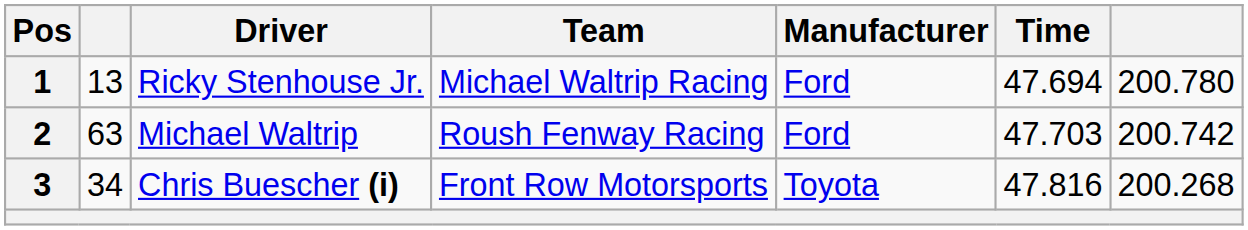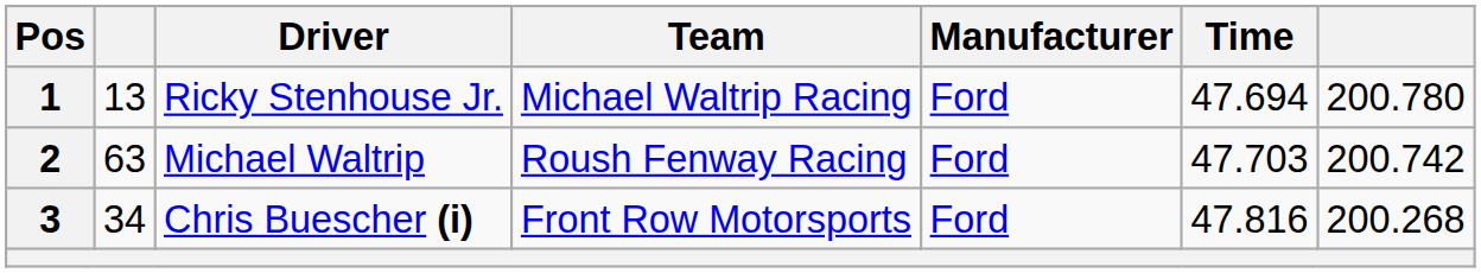3 | Manufacturer: Toyota -> Ford
